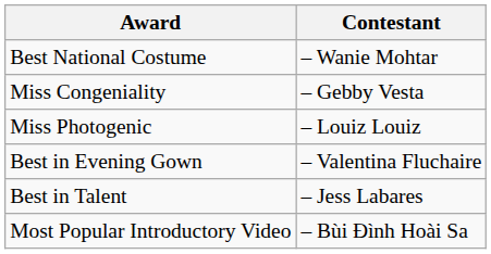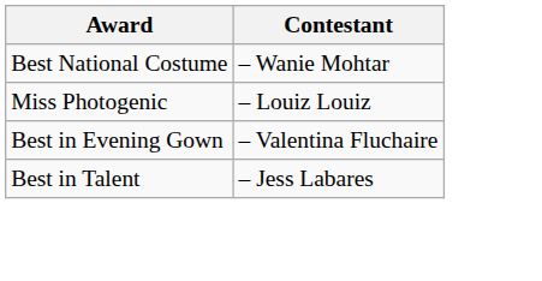- row: Miss Congeniality | – Gebby Vesta
- row: Most Popular Introductory Video | – Bùi Đình Hoài Sa
